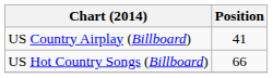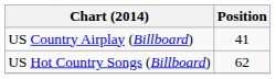US Hot Country Songs (Billboard) | Position: 66 -> 62
